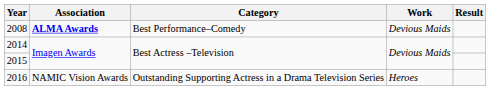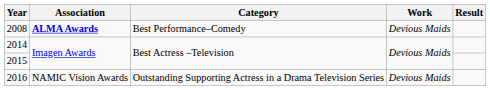2016 | Work: Heroes -> Devious Maids
